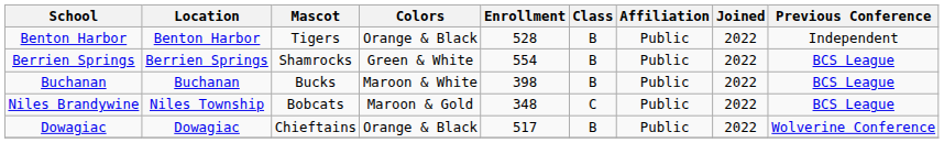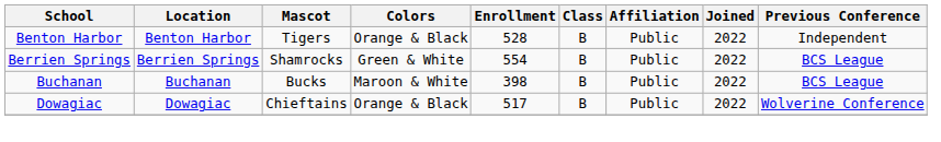- row: Niles Brandywine | Niles Township | Bobcats | Maroon & Gold | 348 | C | Public | 2022 | BCS League
